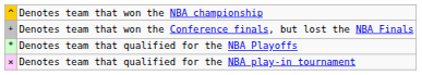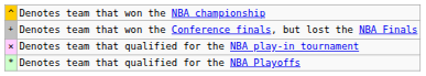rows swapped: Denotes team that qualified for the NBA Playoffs <-> Denotes team that qualified for the NBA play-in tournament
